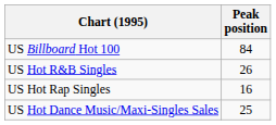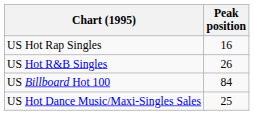rows swapped: US Billboard Hot 100 <-> US Hot Rap Singles
